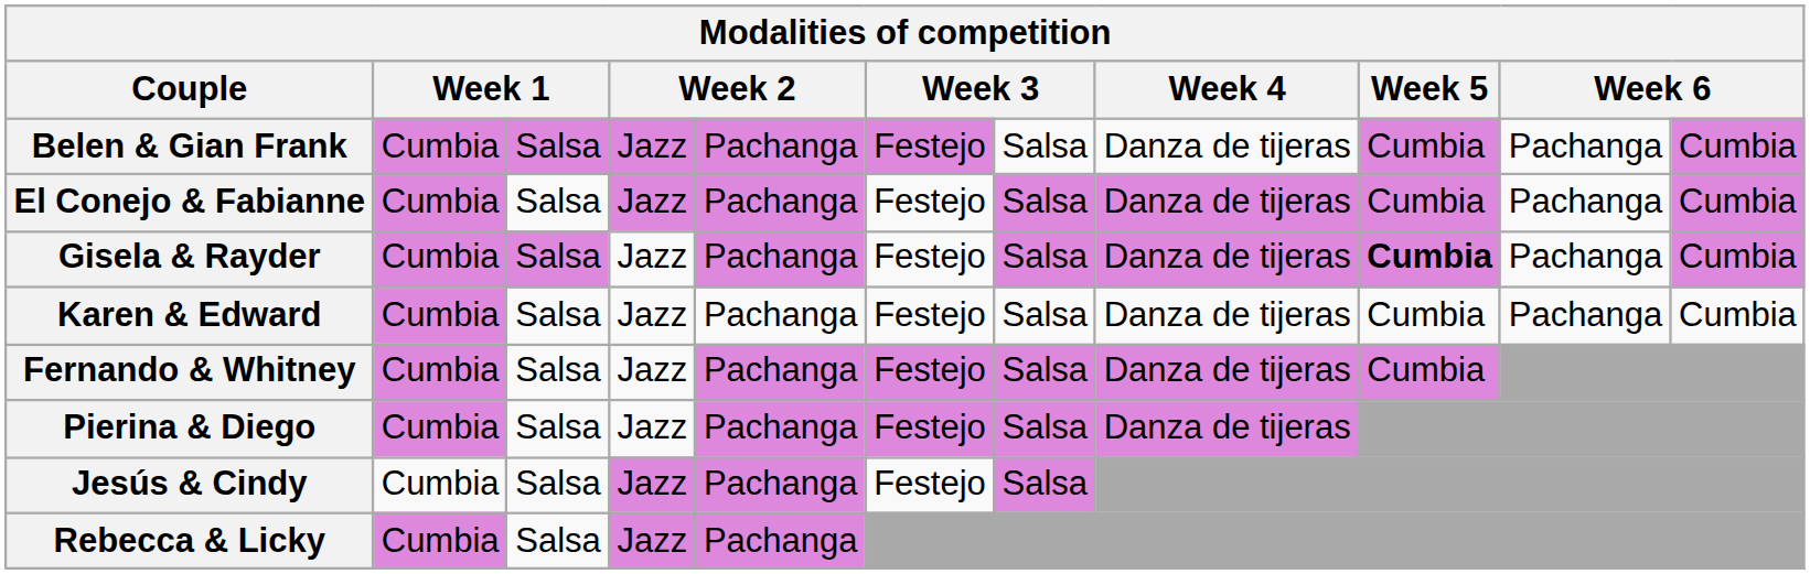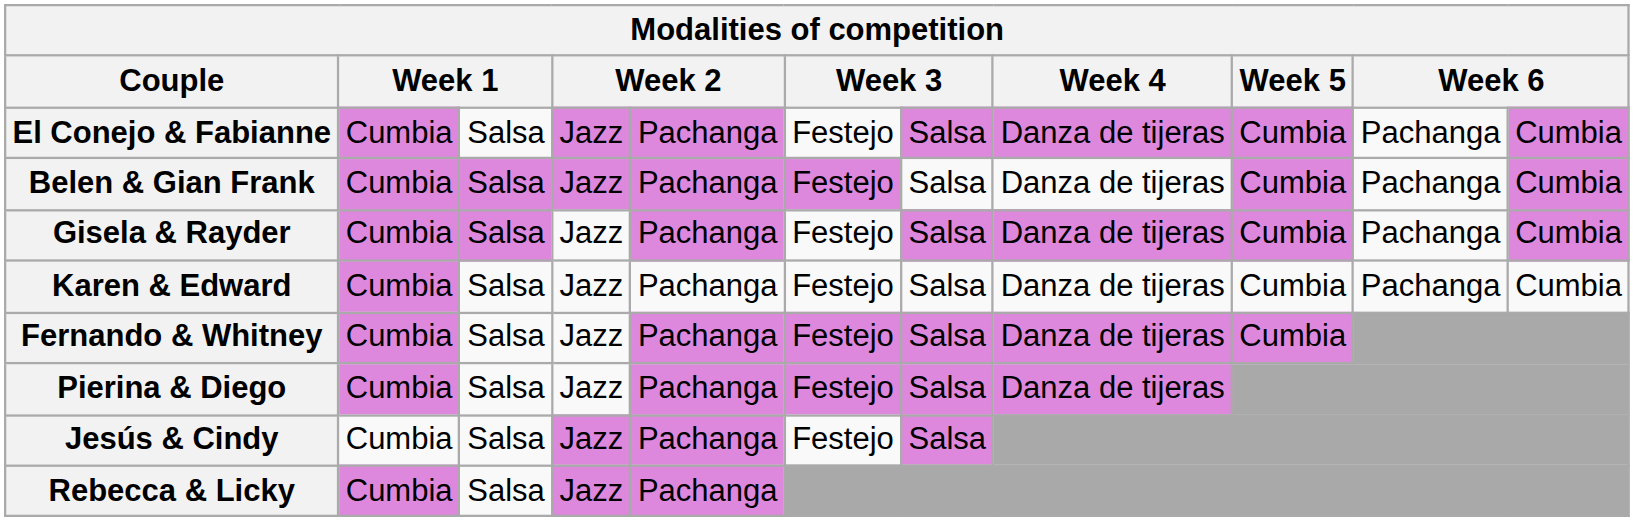rows swapped: El Conejo & Fabianne <-> Belen & Gian Frank
Gisela & Rayder | Week 5: bold -> normal
